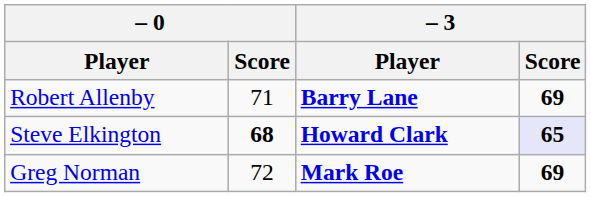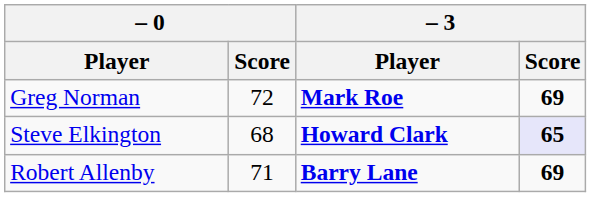rows swapped: Robert Allenby <-> Greg Norman
Steve Elkington | – 0 / Score: bold -> normal
